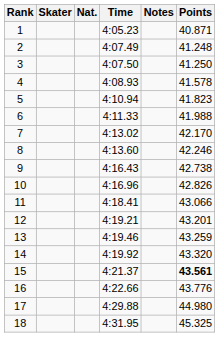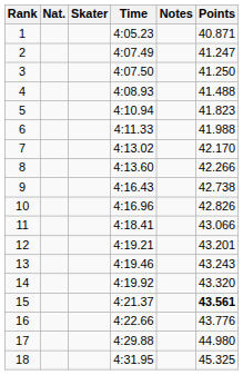columns swapped: Skater <-> Nat.
2 | Points: 41.248 -> 41.247
4 | Points: 41.578 -> 41.488
8 | Points: 42.246 -> 42.266
13 | Points: 43.259 -> 43.243
